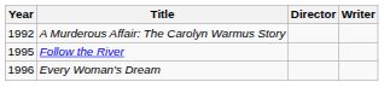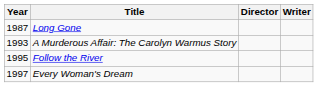+ row: 1987 | Long Gone
A Murderous Affair: The Carolyn Warmus Story | Year: 1992 -> 1993
Every Woman's Dream | Year: 1996 -> 1997
